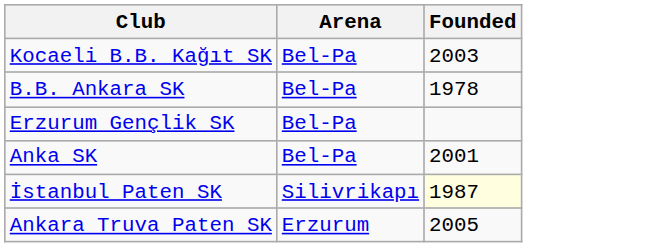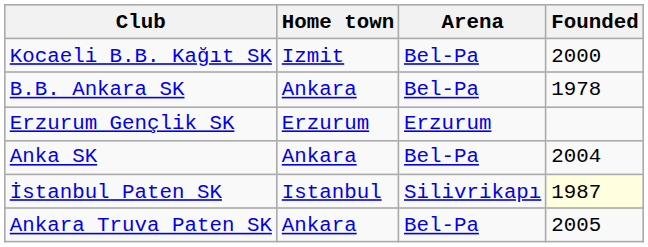+ column: Home town | Izmit | Ankara | Erzurum | Ankara | Istanbul | Ankara
Kocaeli B.B. Kağıt SK | Founded: 2003 -> 2000
Erzurum Gençlik SK | Arena: Bel-Pa -> Erzurum
Anka SK | Founded: 2001 -> 2004
Ankara Truva Paten SK | Arena: Erzurum -> Bel-Pa
